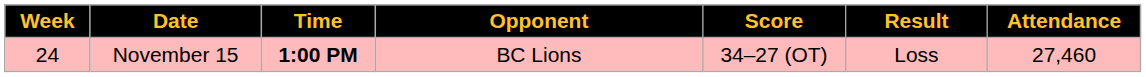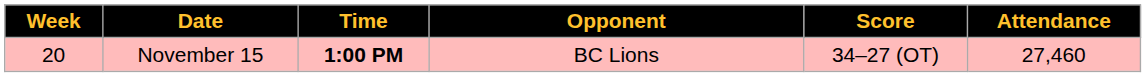- column: Result | Loss
November 15 | Week: 24 -> 20
